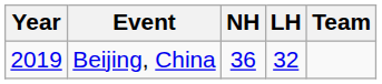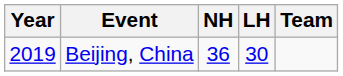Beijing, China | LH: 32 -> 30
